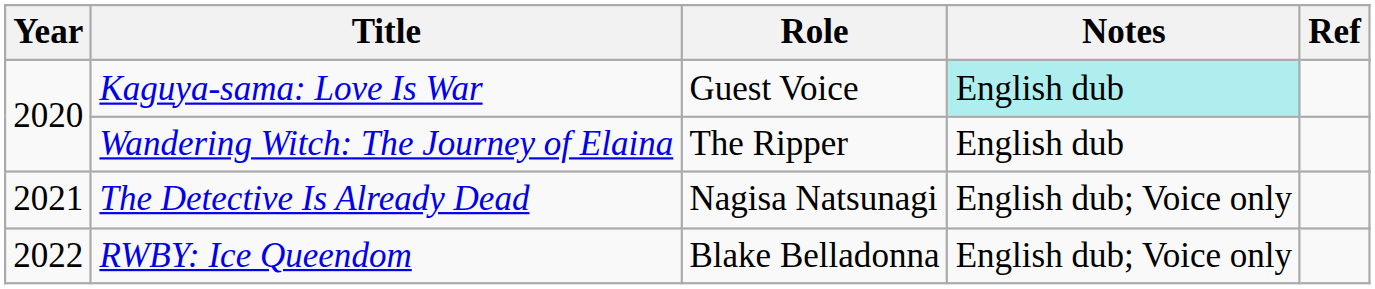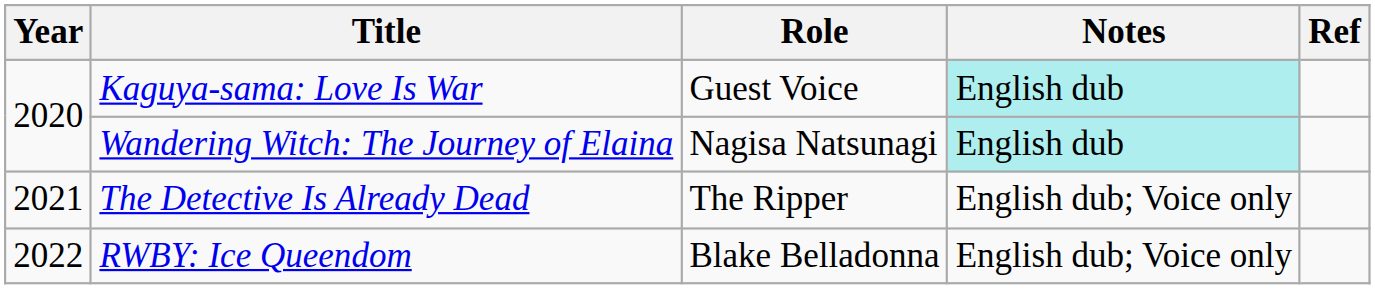Wandering Witch: The Journey of Elaina | Role: The Ripper -> Nagisa Natsunagi
Wandering Witch: The Journey of Elaina | Notes: no background -> paleturquoise background
The Detective Is Already Dead | Role: Nagisa Natsunagi -> The Ripper
